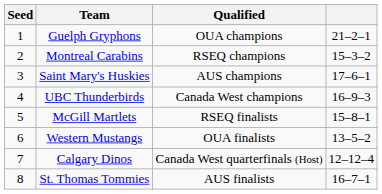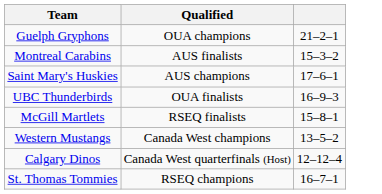- column: Seed | 1 | 2 | 3 | 4 | 5 | 6 | 7 | 8
Montreal Carabins | Qualified: RSEQ champions -> AUS finalists
UBC Thunderbirds | Qualified: Canada West champions -> OUA finalists
Western Mustangs | Qualified: OUA finalists -> Canada West champions
St. Thomas Tommies | Qualified: AUS finalists -> RSEQ champions
